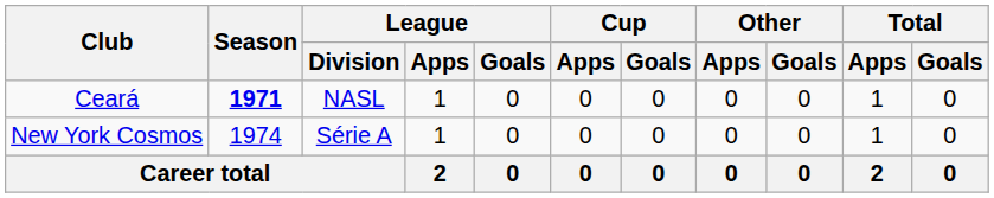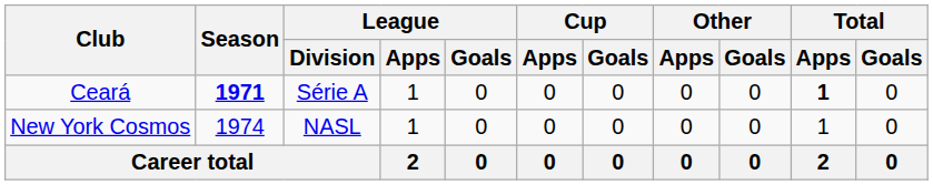Ceará | League / Division: NASL -> Série A
Ceará | Total / Apps: normal -> bold
New York Cosmos | League / Division: Série A -> NASL
